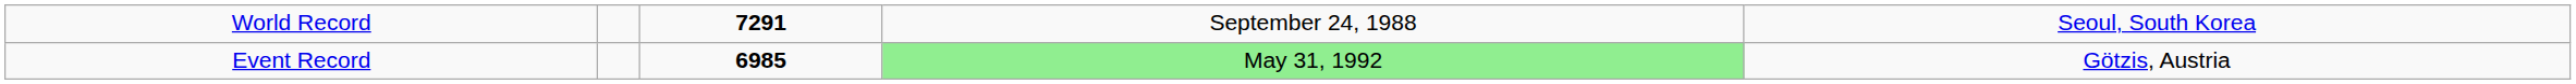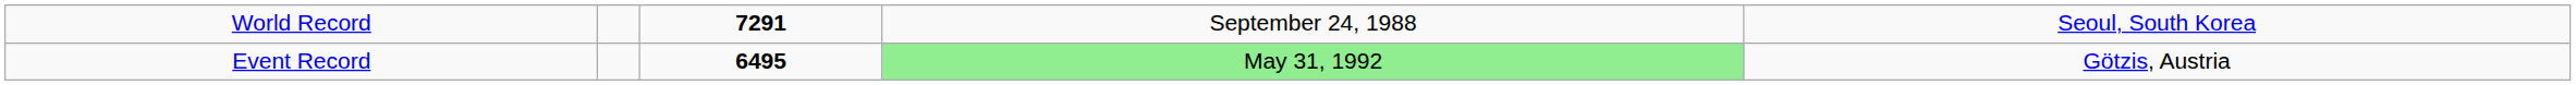Event Record | column 3: 6985 -> 6495
